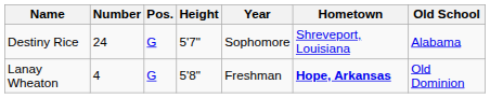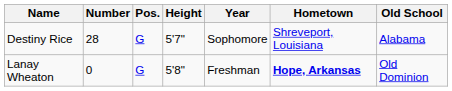Destiny Rice | Number: 24 -> 28
Lanay Wheaton | Number: 4 -> 0
